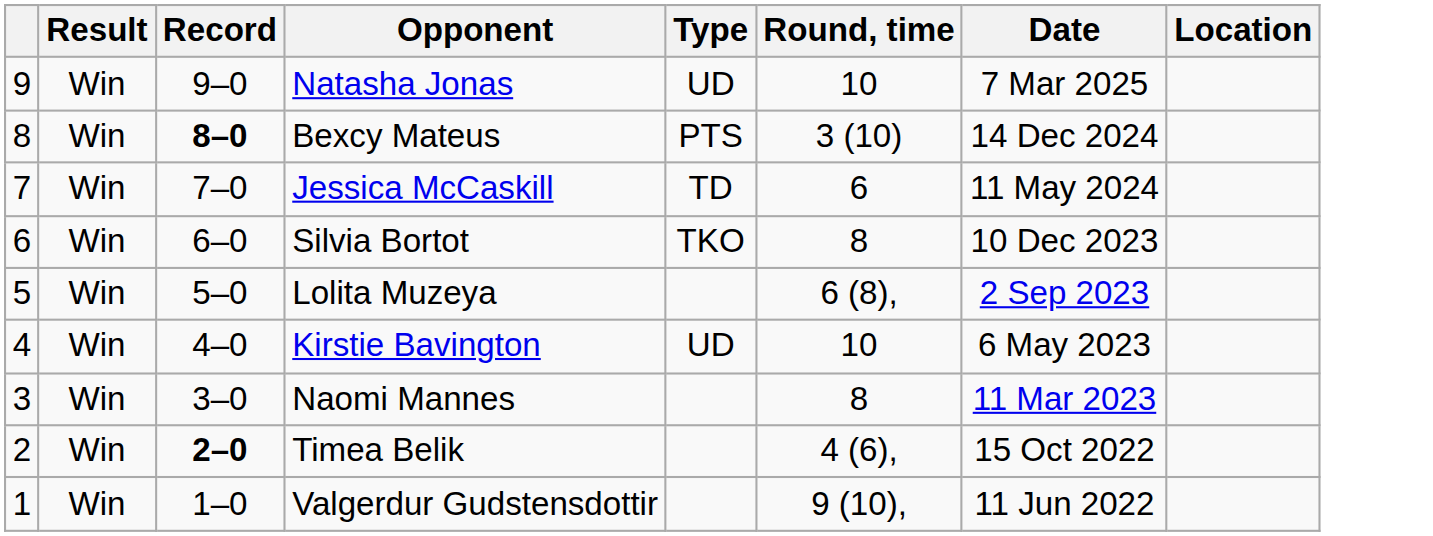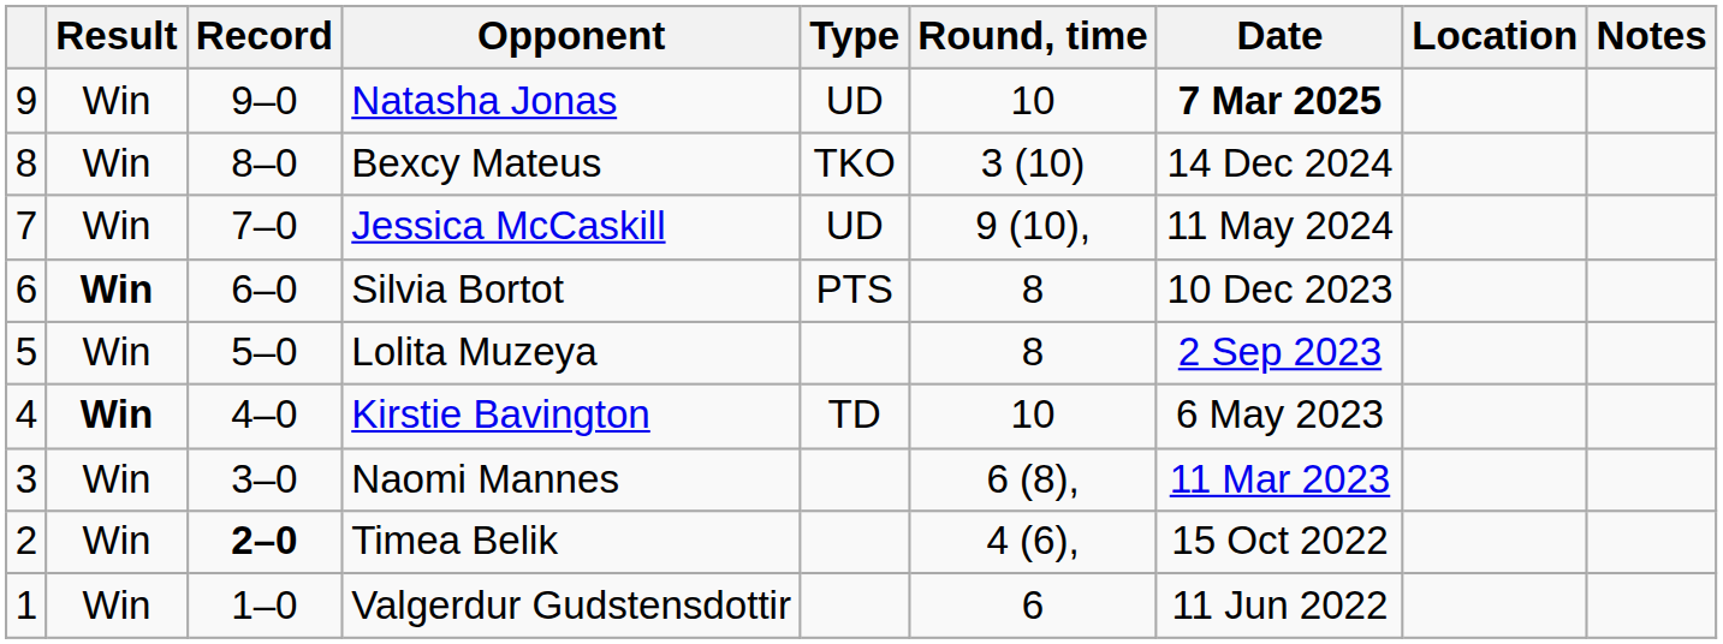+ column: Notes
Natasha Jonas | Date: normal -> bold
Bexcy Mateus | Record: bold -> normal
Bexcy Mateus | Type: PTS -> TKO
Jessica McCaskill | Type: TD -> UD
Jessica McCaskill | Round, time: 6 -> 9 (10),
Silvia Bortot | Result: normal -> bold
Silvia Bortot | Type: TKO -> PTS
Lolita Muzeya | Round, time: 6 (8), -> 8
Kirstie Bavington | Result: normal -> bold
Kirstie Bavington | Type: UD -> TD
Naomi Mannes | Round, time: 8 -> 6 (8),
Valgerdur Gudstensdottir | Round, time: 9 (10), -> 6
